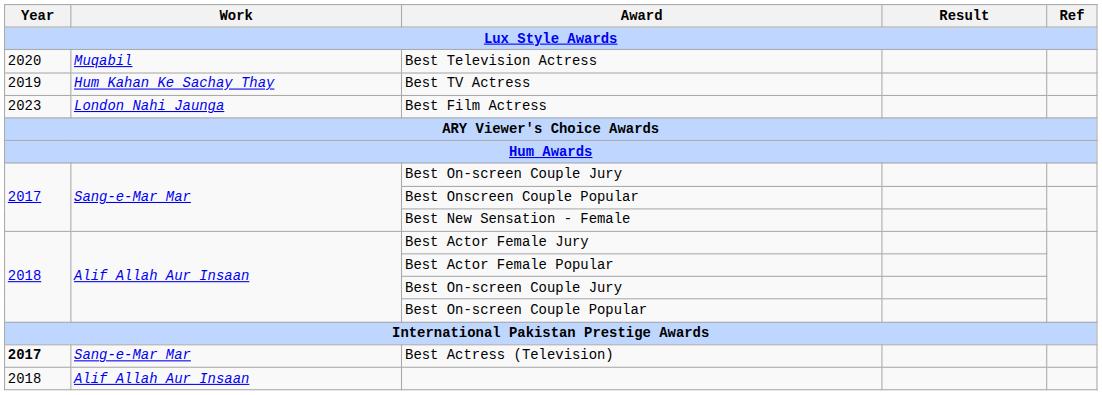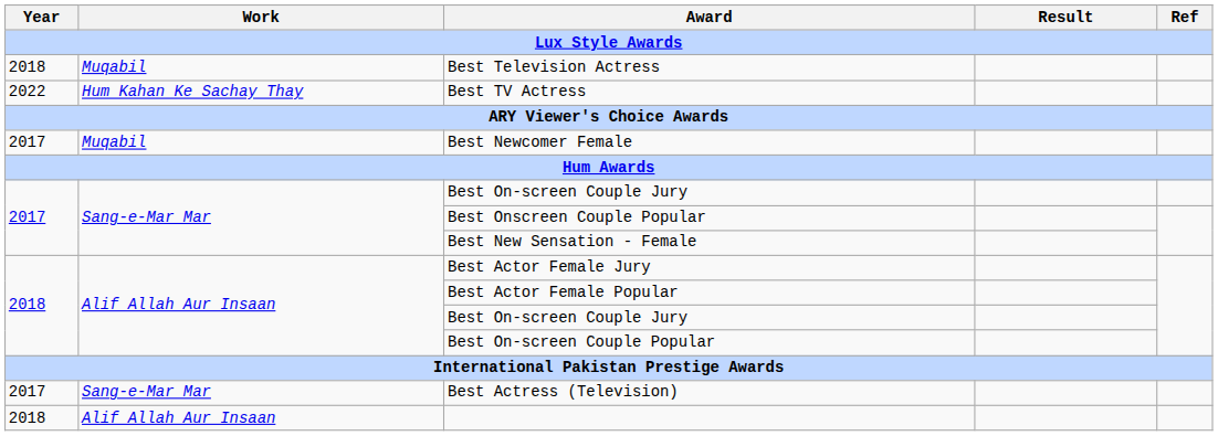Best Television Actress | Year: 2020 -> 2018
Best TV Actress | Year: 2019 -> 2022
- row: 2023 | London Nahi Jaunga | Best Film Actress
+ row: 2017 | Muqabil | Best Newcomer Female
Best Actress (Television) | Year: bold -> normal
